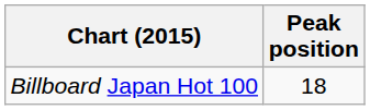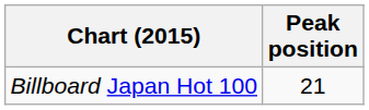Billboard Japan Hot 100 | Peak position: 18 -> 21
